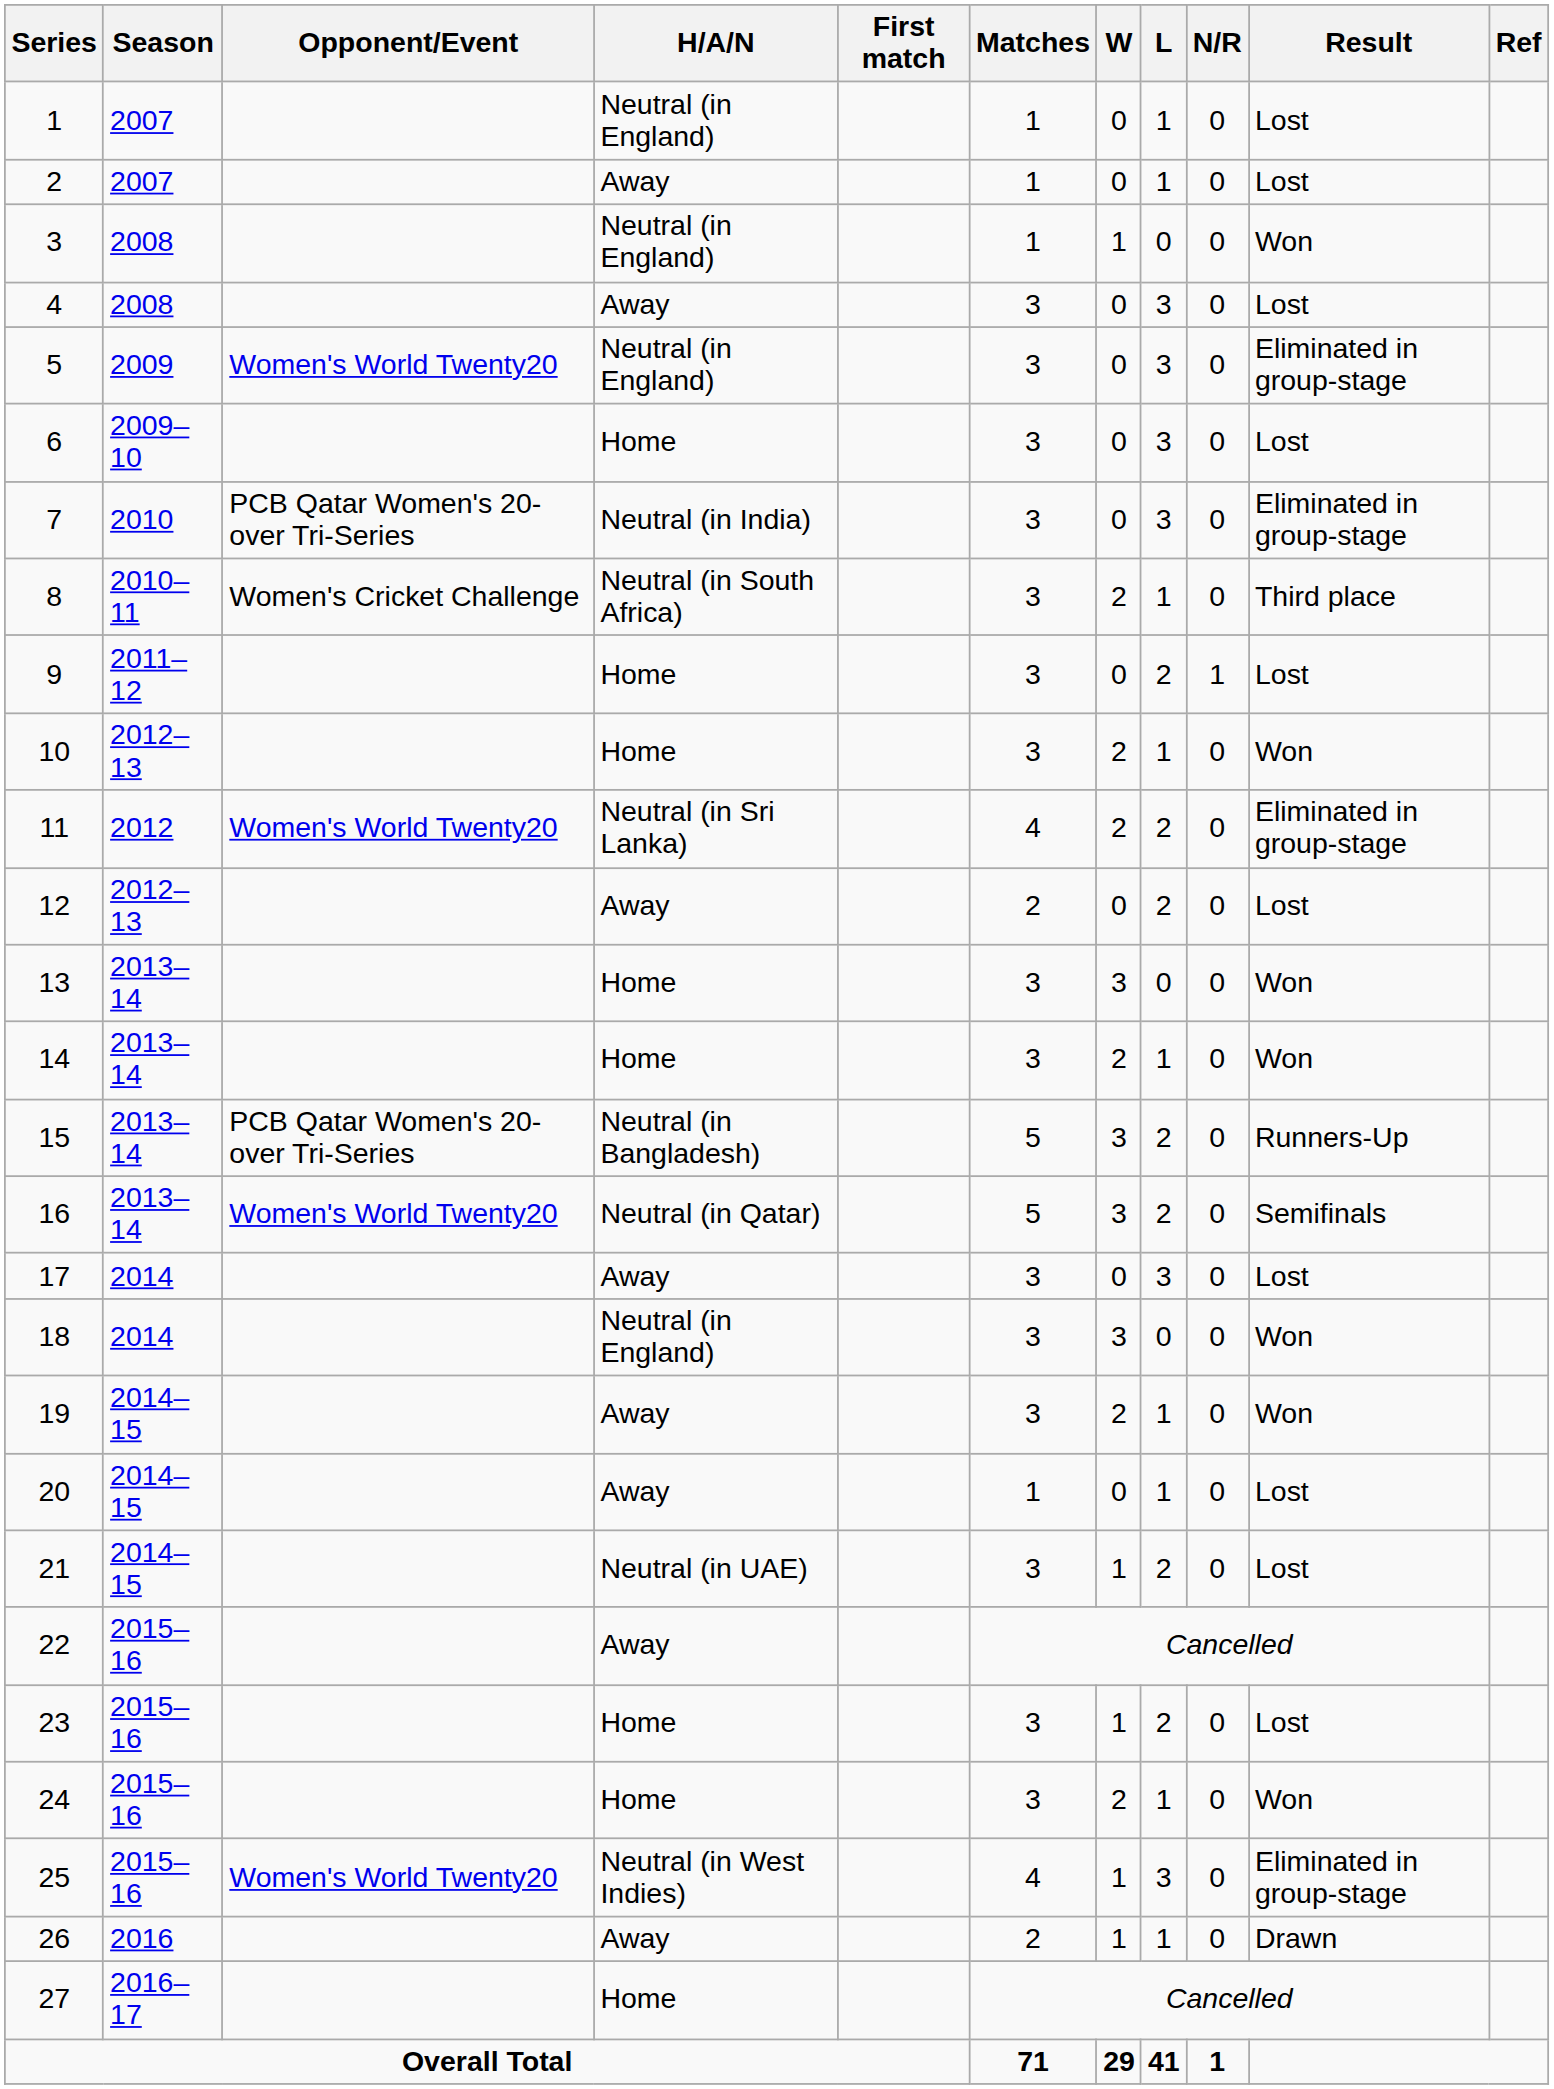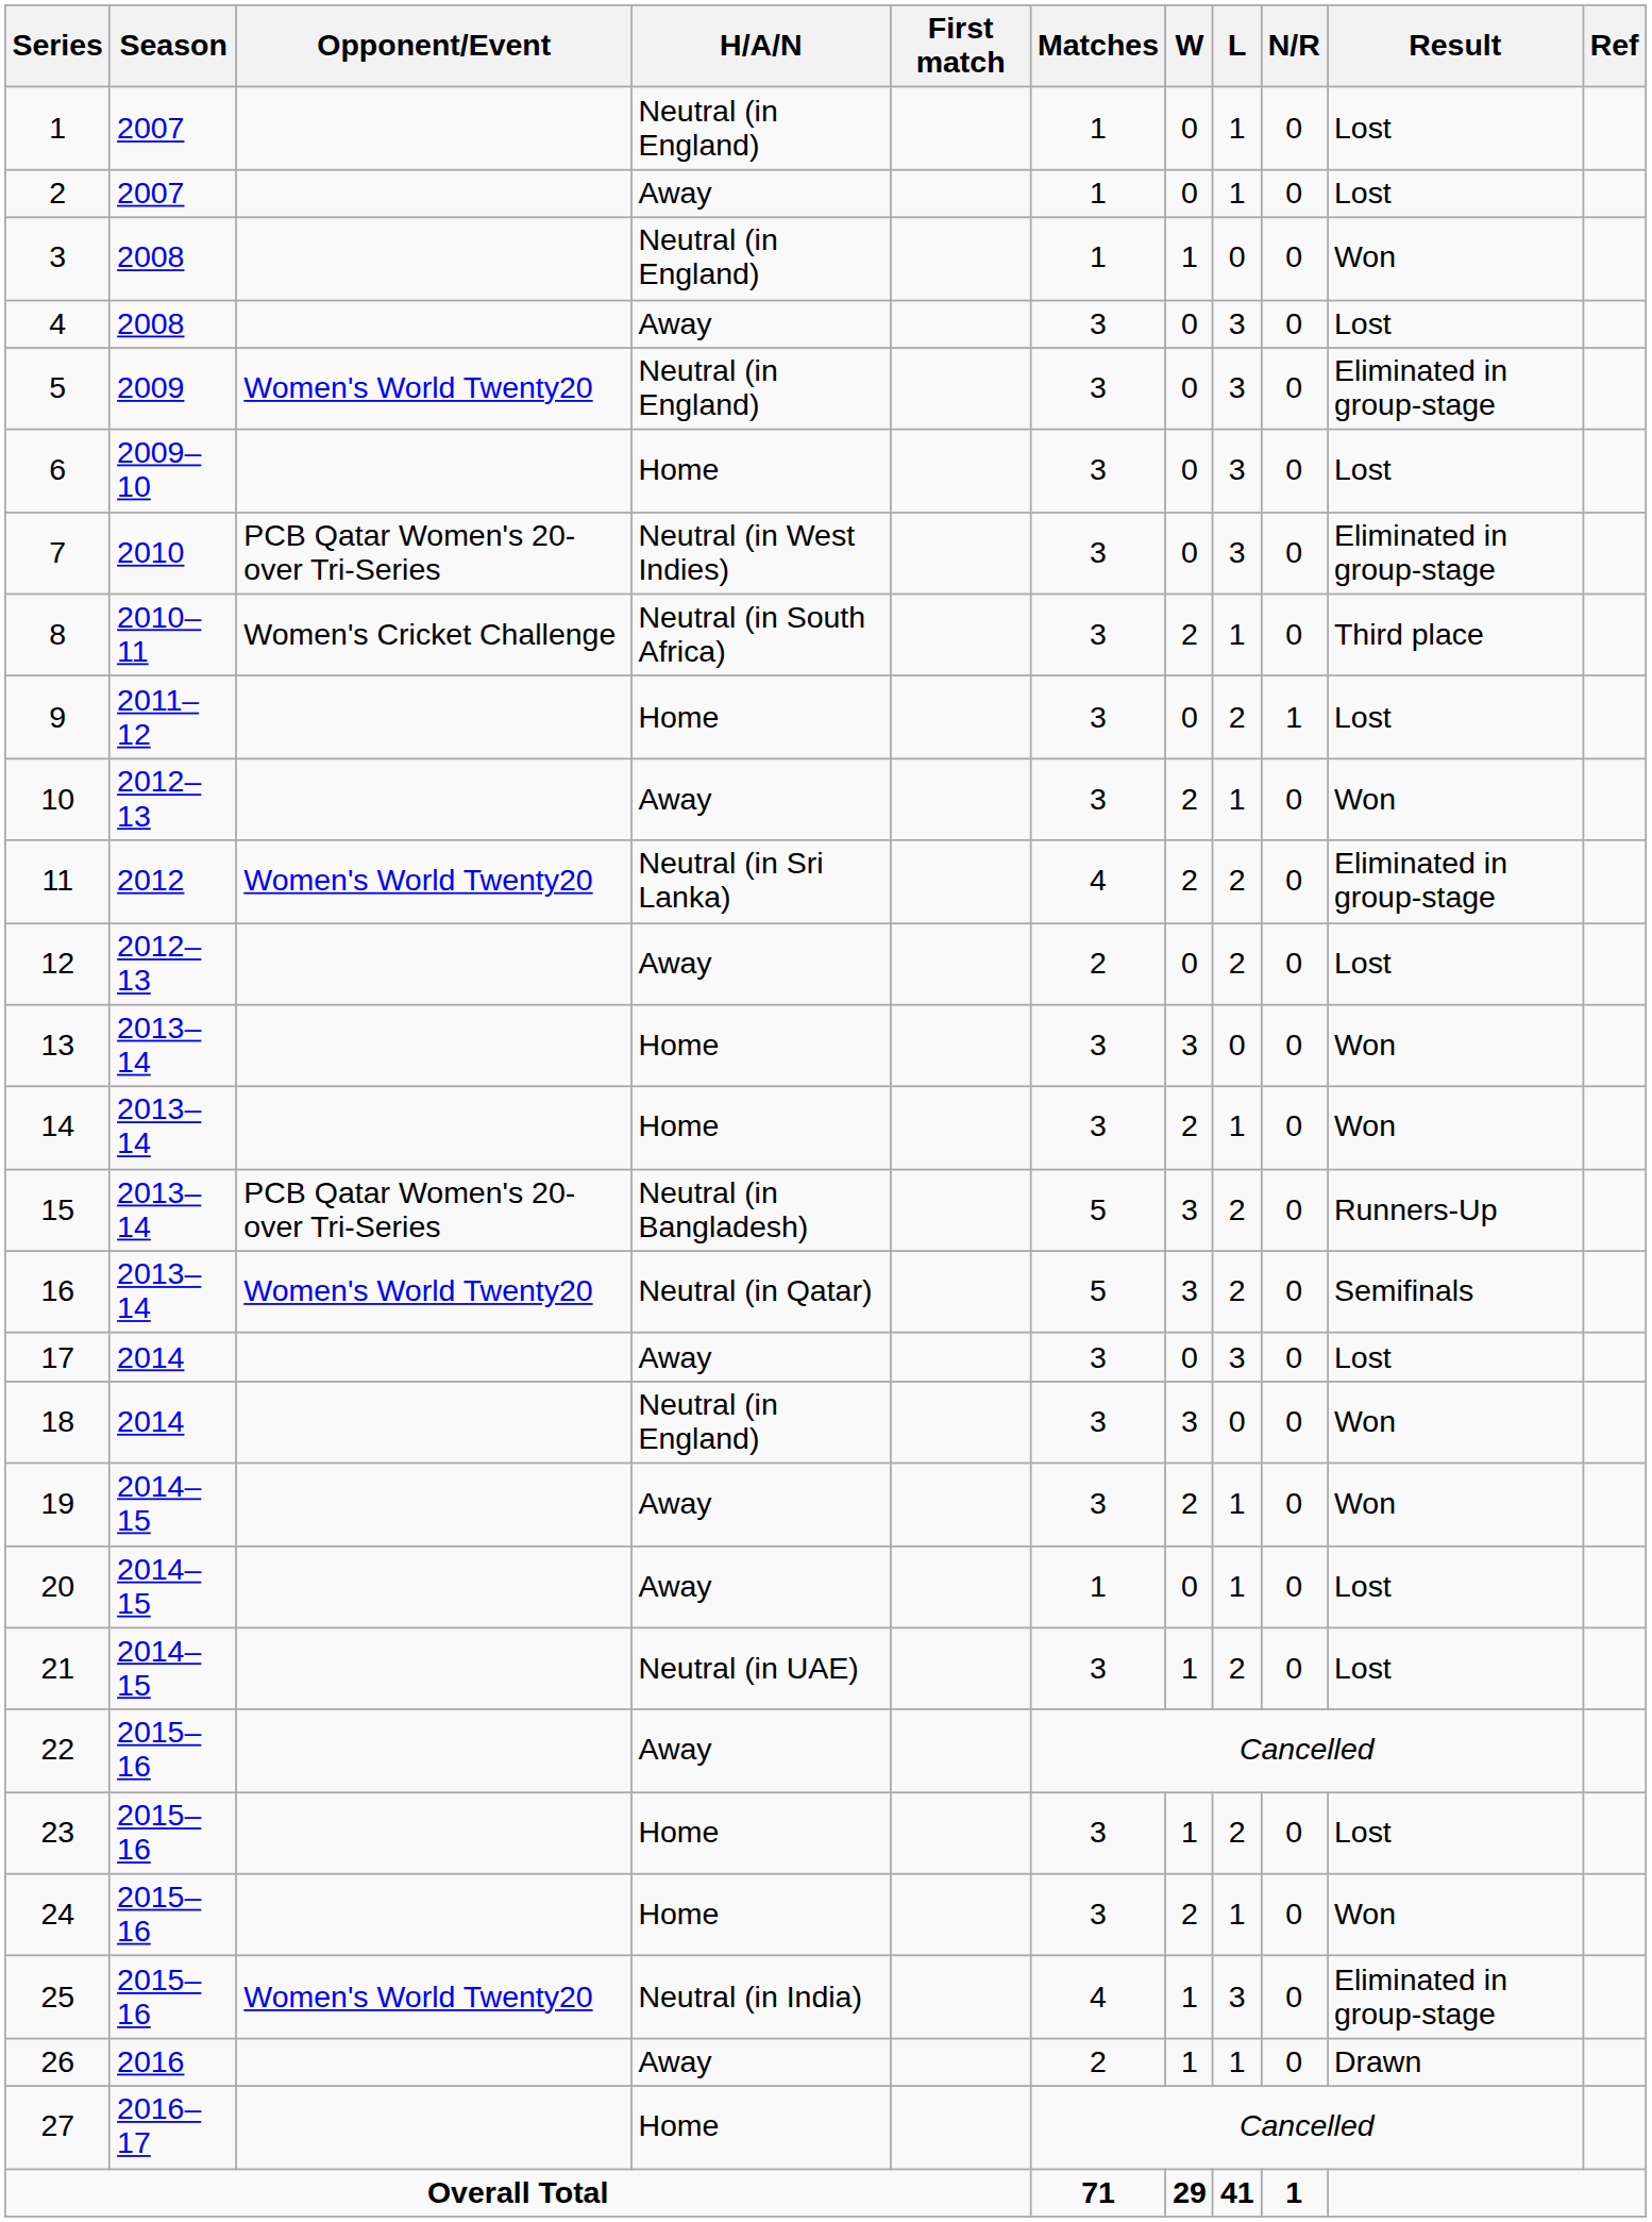7 | H/A/N: Neutral (in India) -> Neutral (in West Indies)
10 | H/A/N: Home -> Away
25 | H/A/N: Neutral (in West Indies) -> Neutral (in India)
